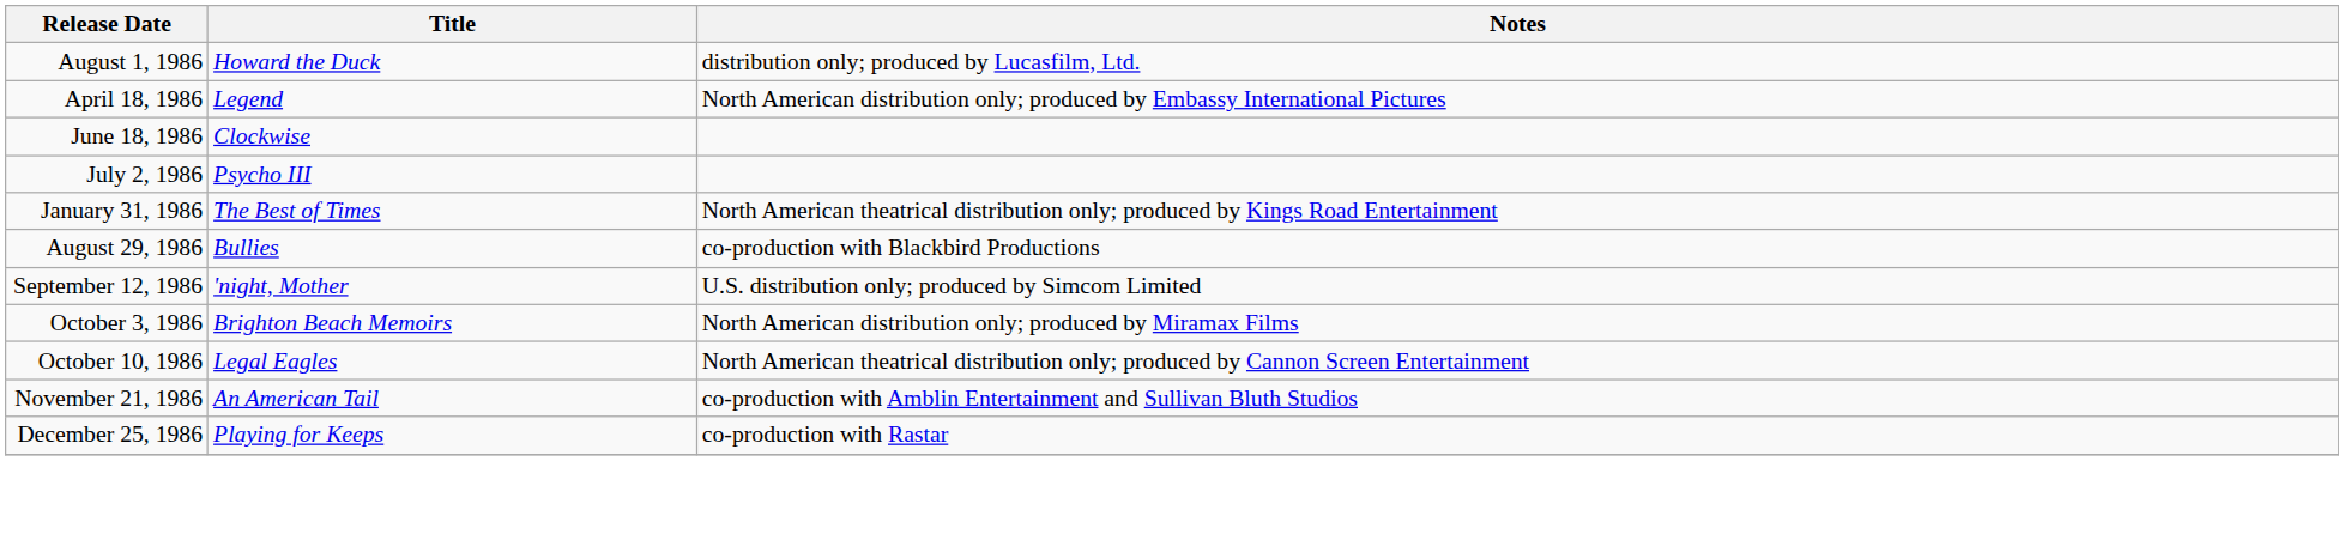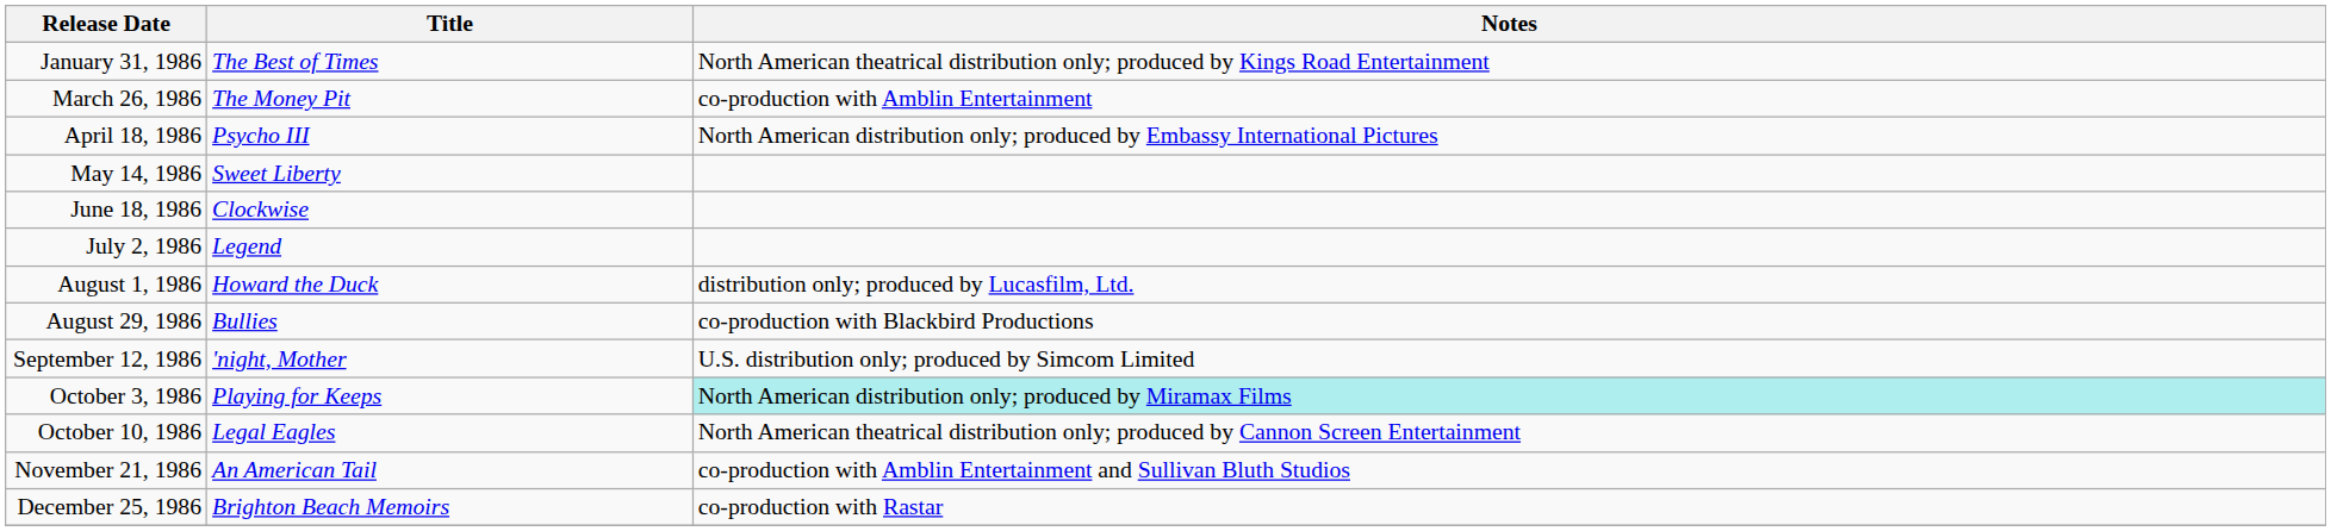rows swapped: January 31, 1986 <-> August 1, 1986
+ row: March 26, 1986 | The Money Pit | co-production with Amblin Entertainment
April 18, 1986 | Title: Legend -> Psycho III
+ row: May 14, 1986 | Sweet Liberty
July 2, 1986 | Title: Psycho III -> Legend
October 3, 1986 | Title: Brighton Beach Memoirs -> Playing for Keeps
October 3, 1986 | Notes: no background -> paleturquoise background
December 25, 1986 | Title: Playing for Keeps -> Brighton Beach Memoirs
